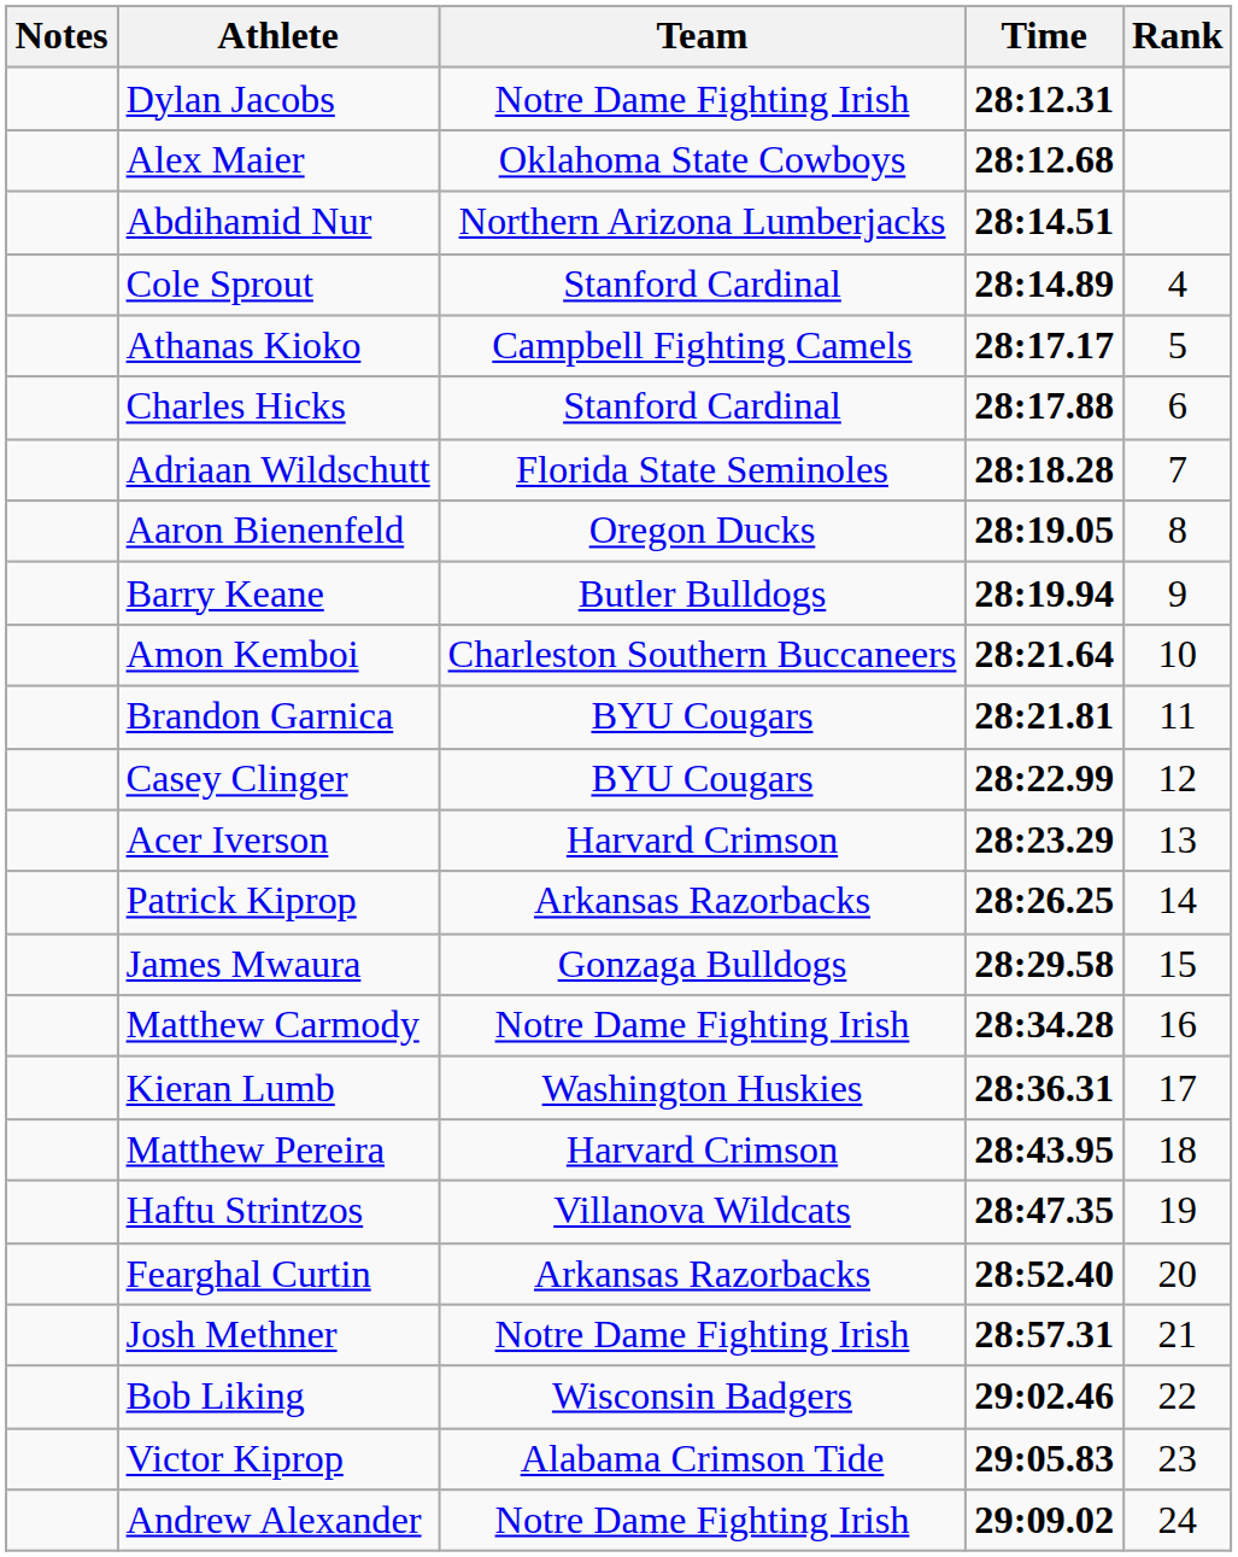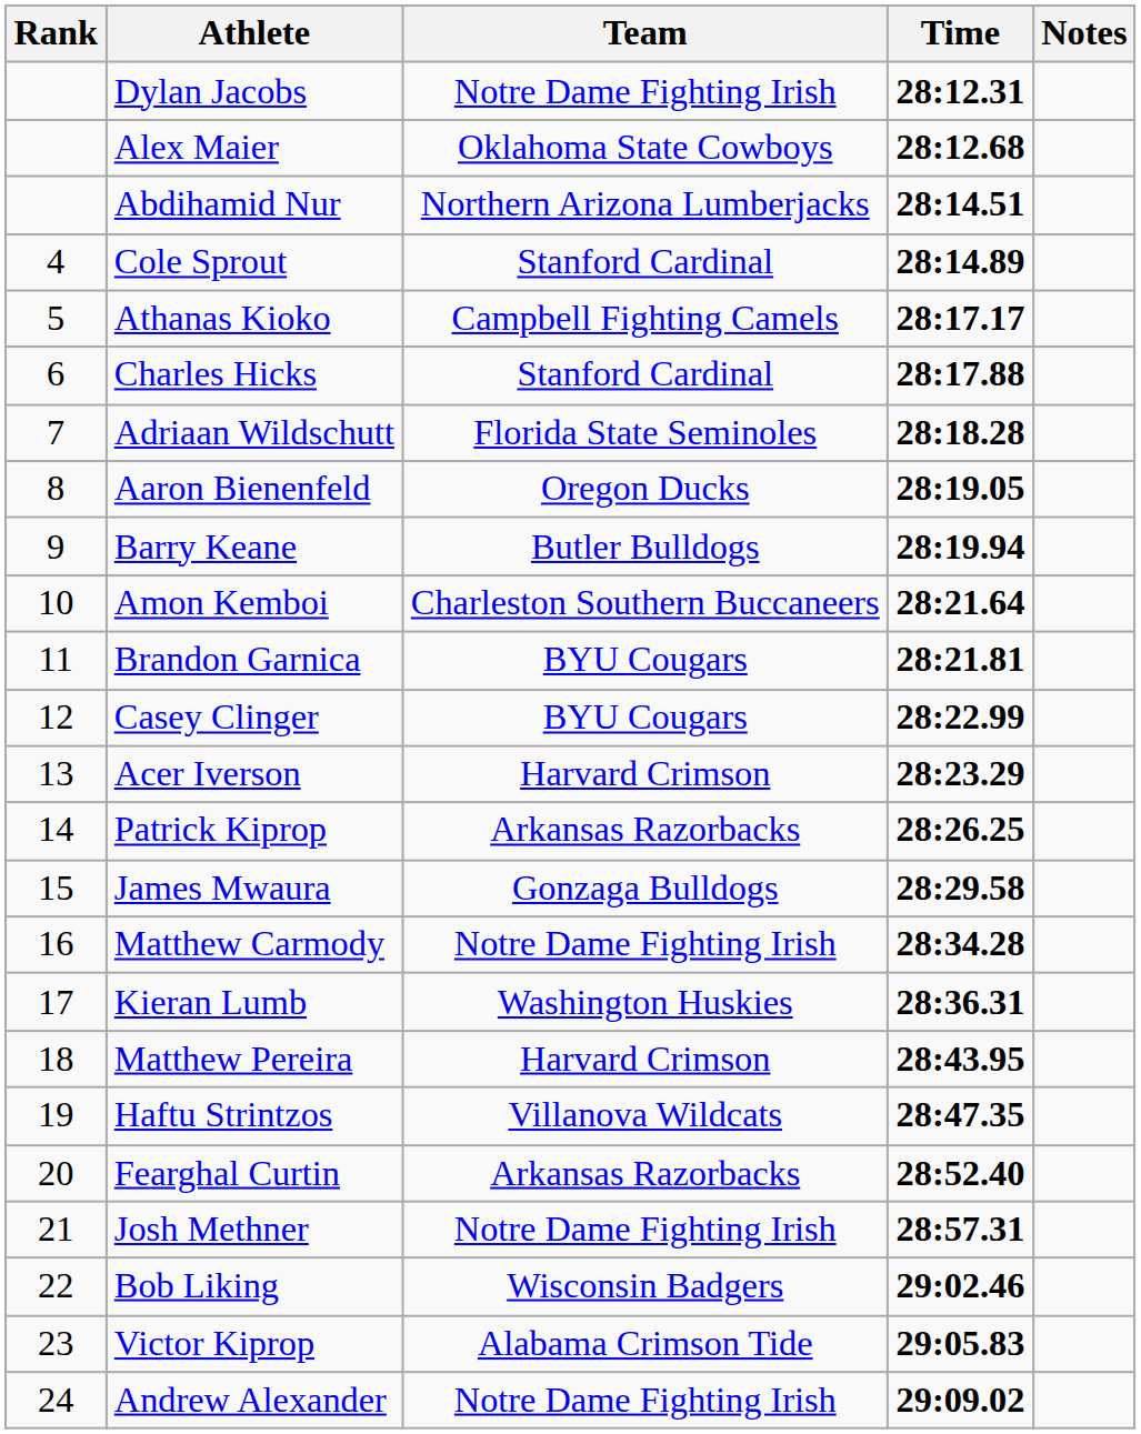columns swapped: Rank <-> Notes
